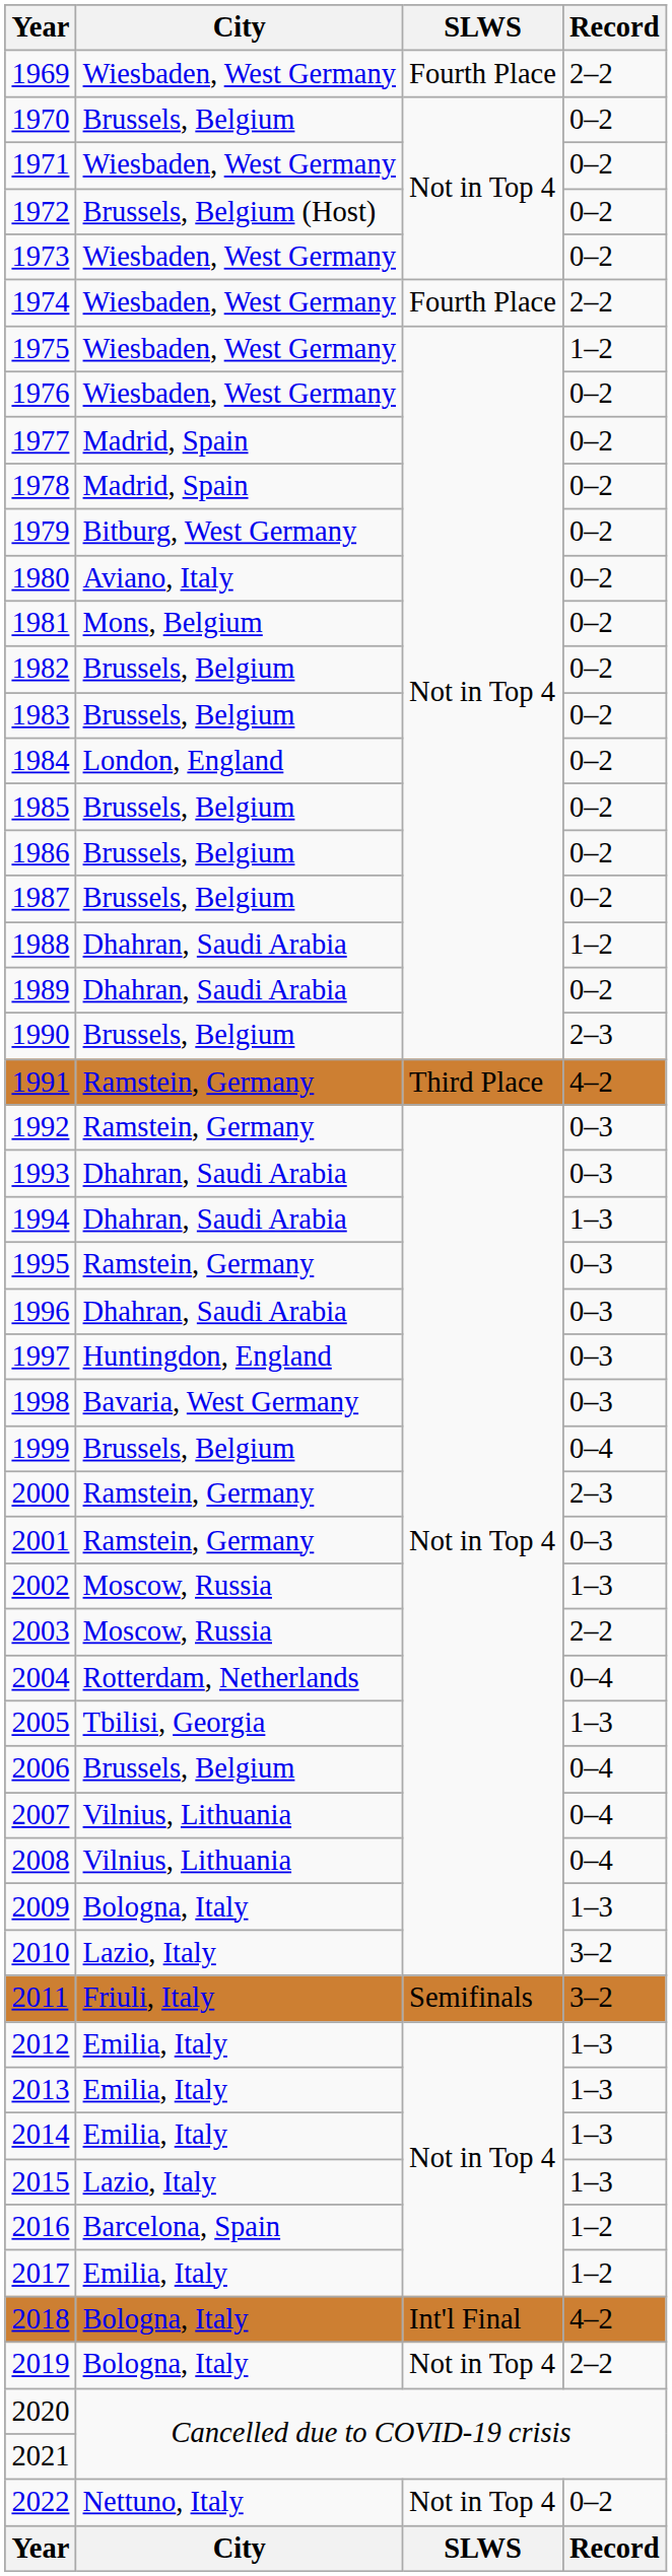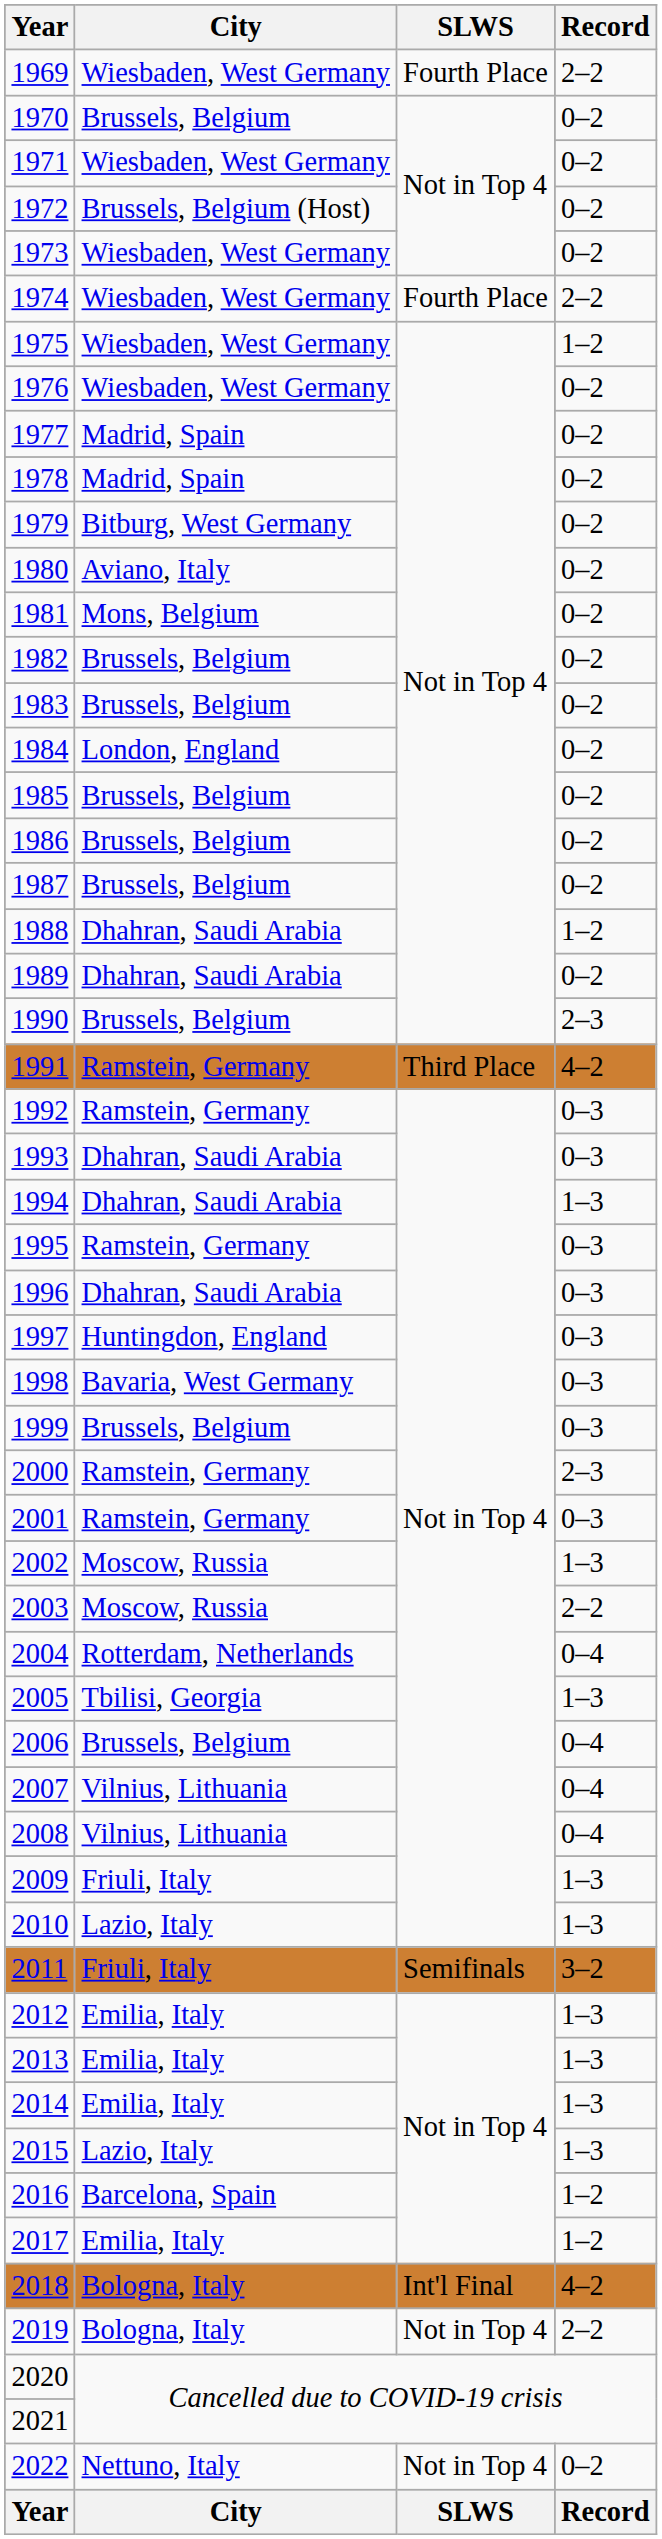1999 | Record: 0–4 -> 0–3
2009 | City: Bologna, Italy -> Friuli, Italy
2010 | Record: 3–2 -> 1–3
